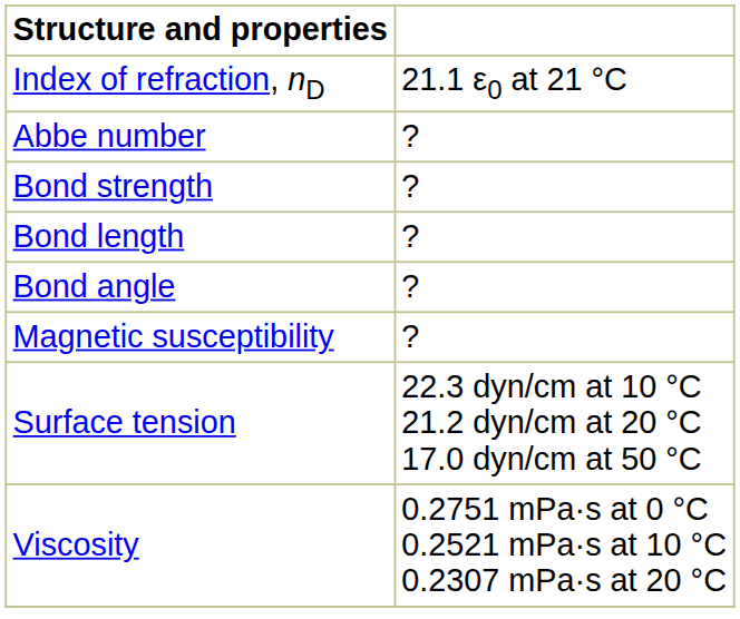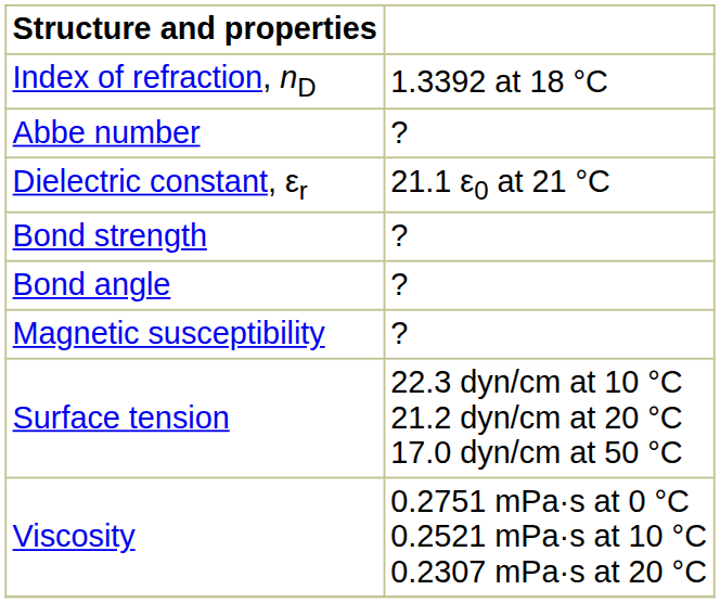Index of refraction, nD | column 2: 21.1 ε0 at 21 °C -> 1.3392 at 18 °C
+ row: Dielectric constant, εr | 21.1 ε0 at 21 °C
- row: Bond length | ?
